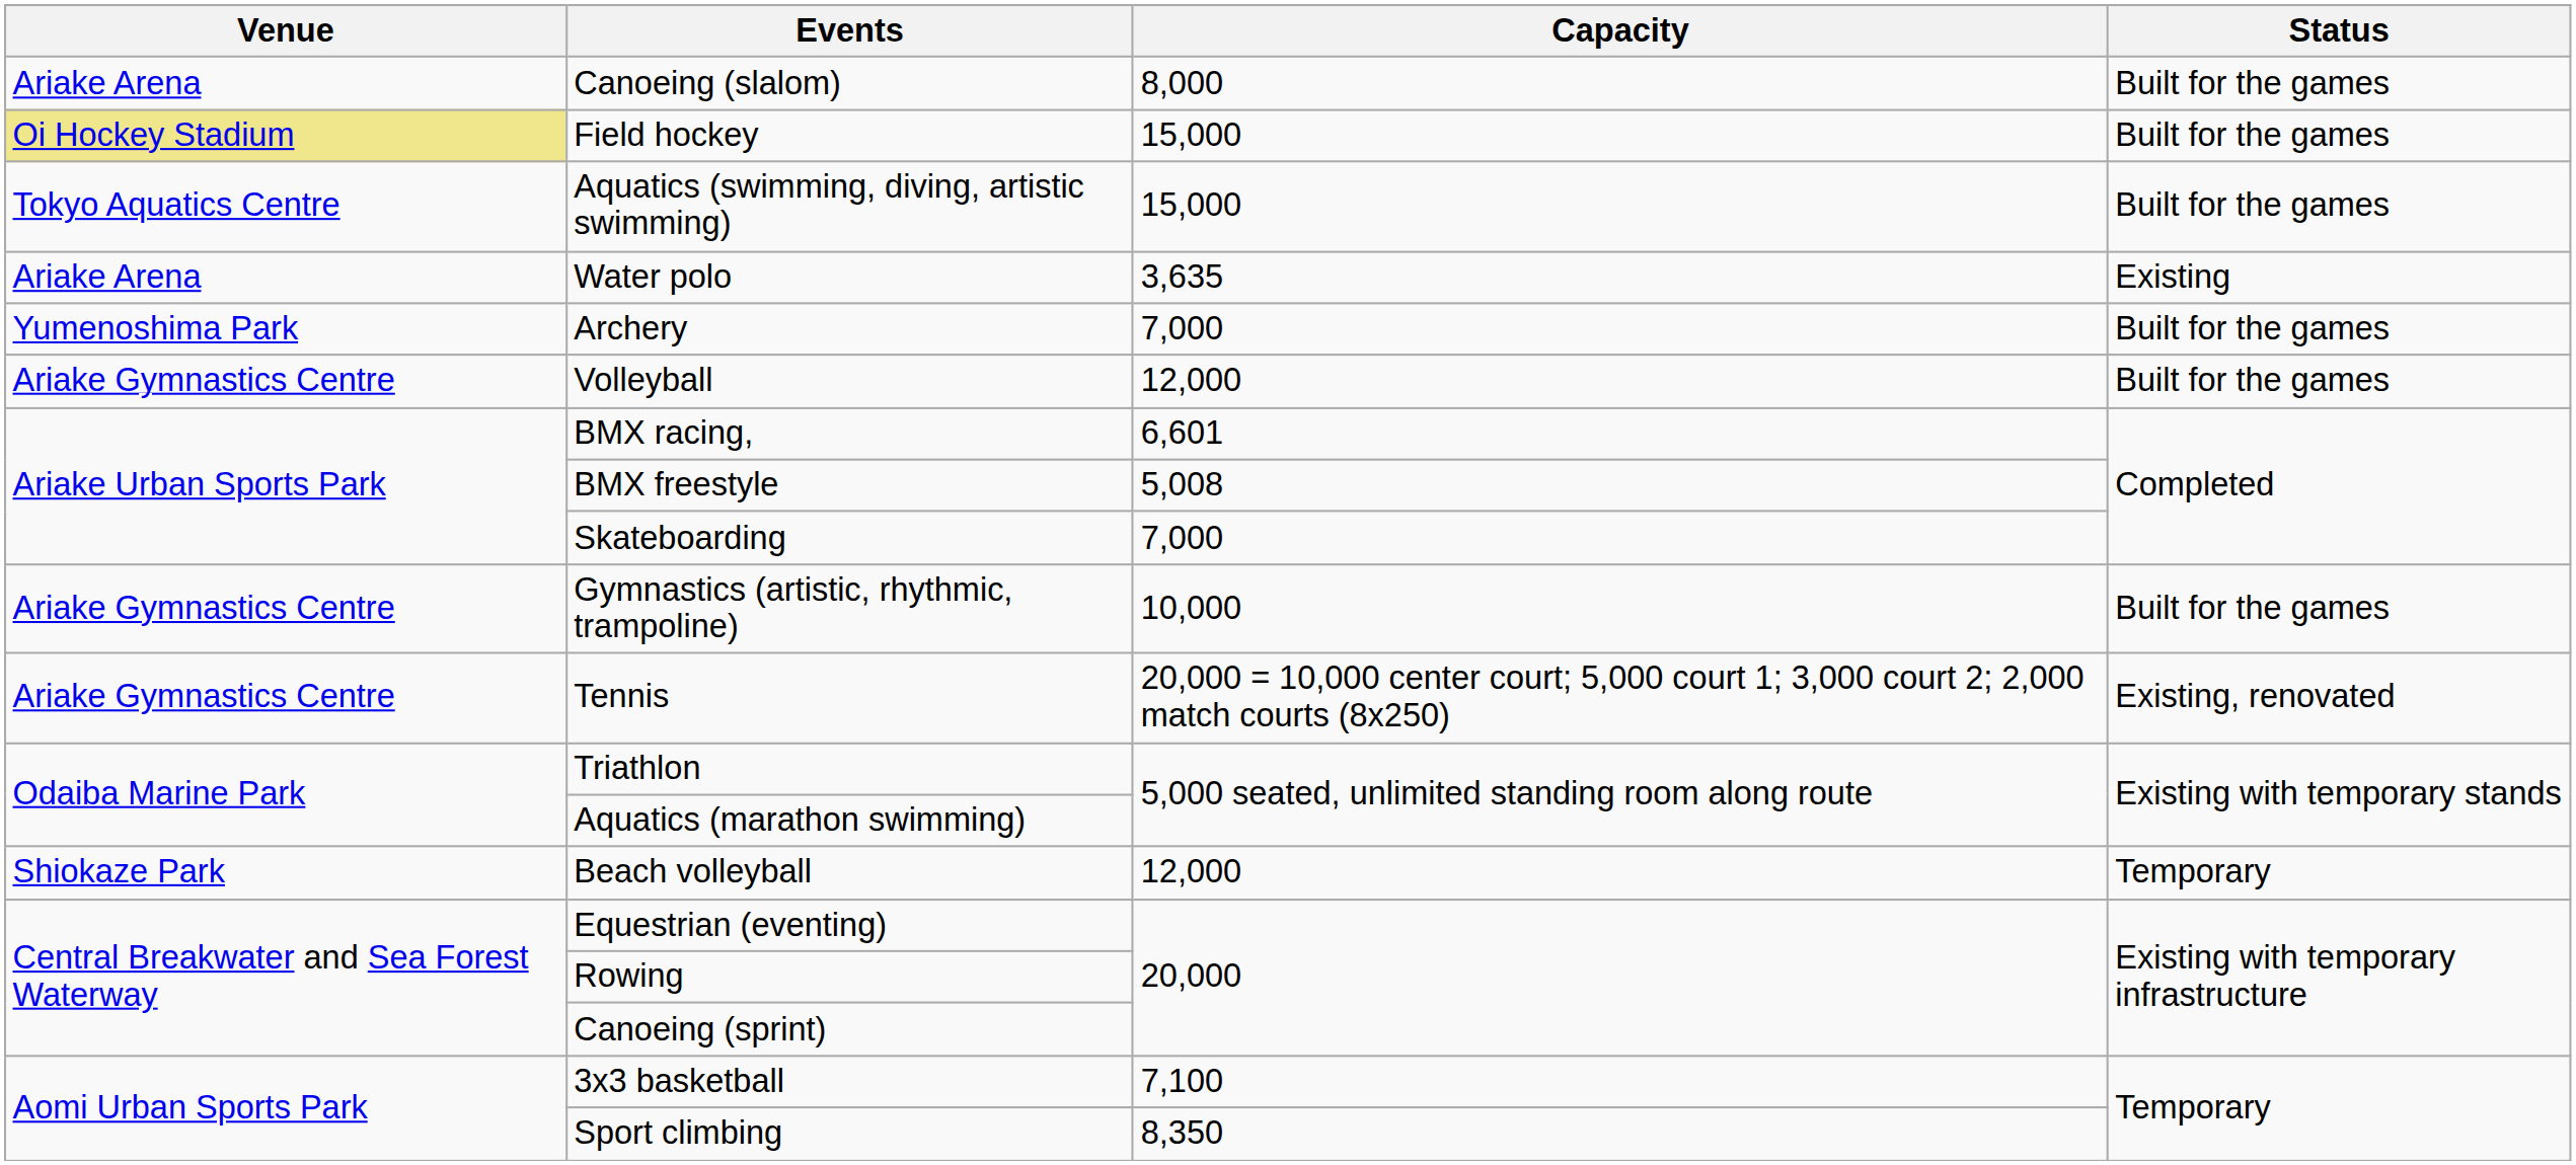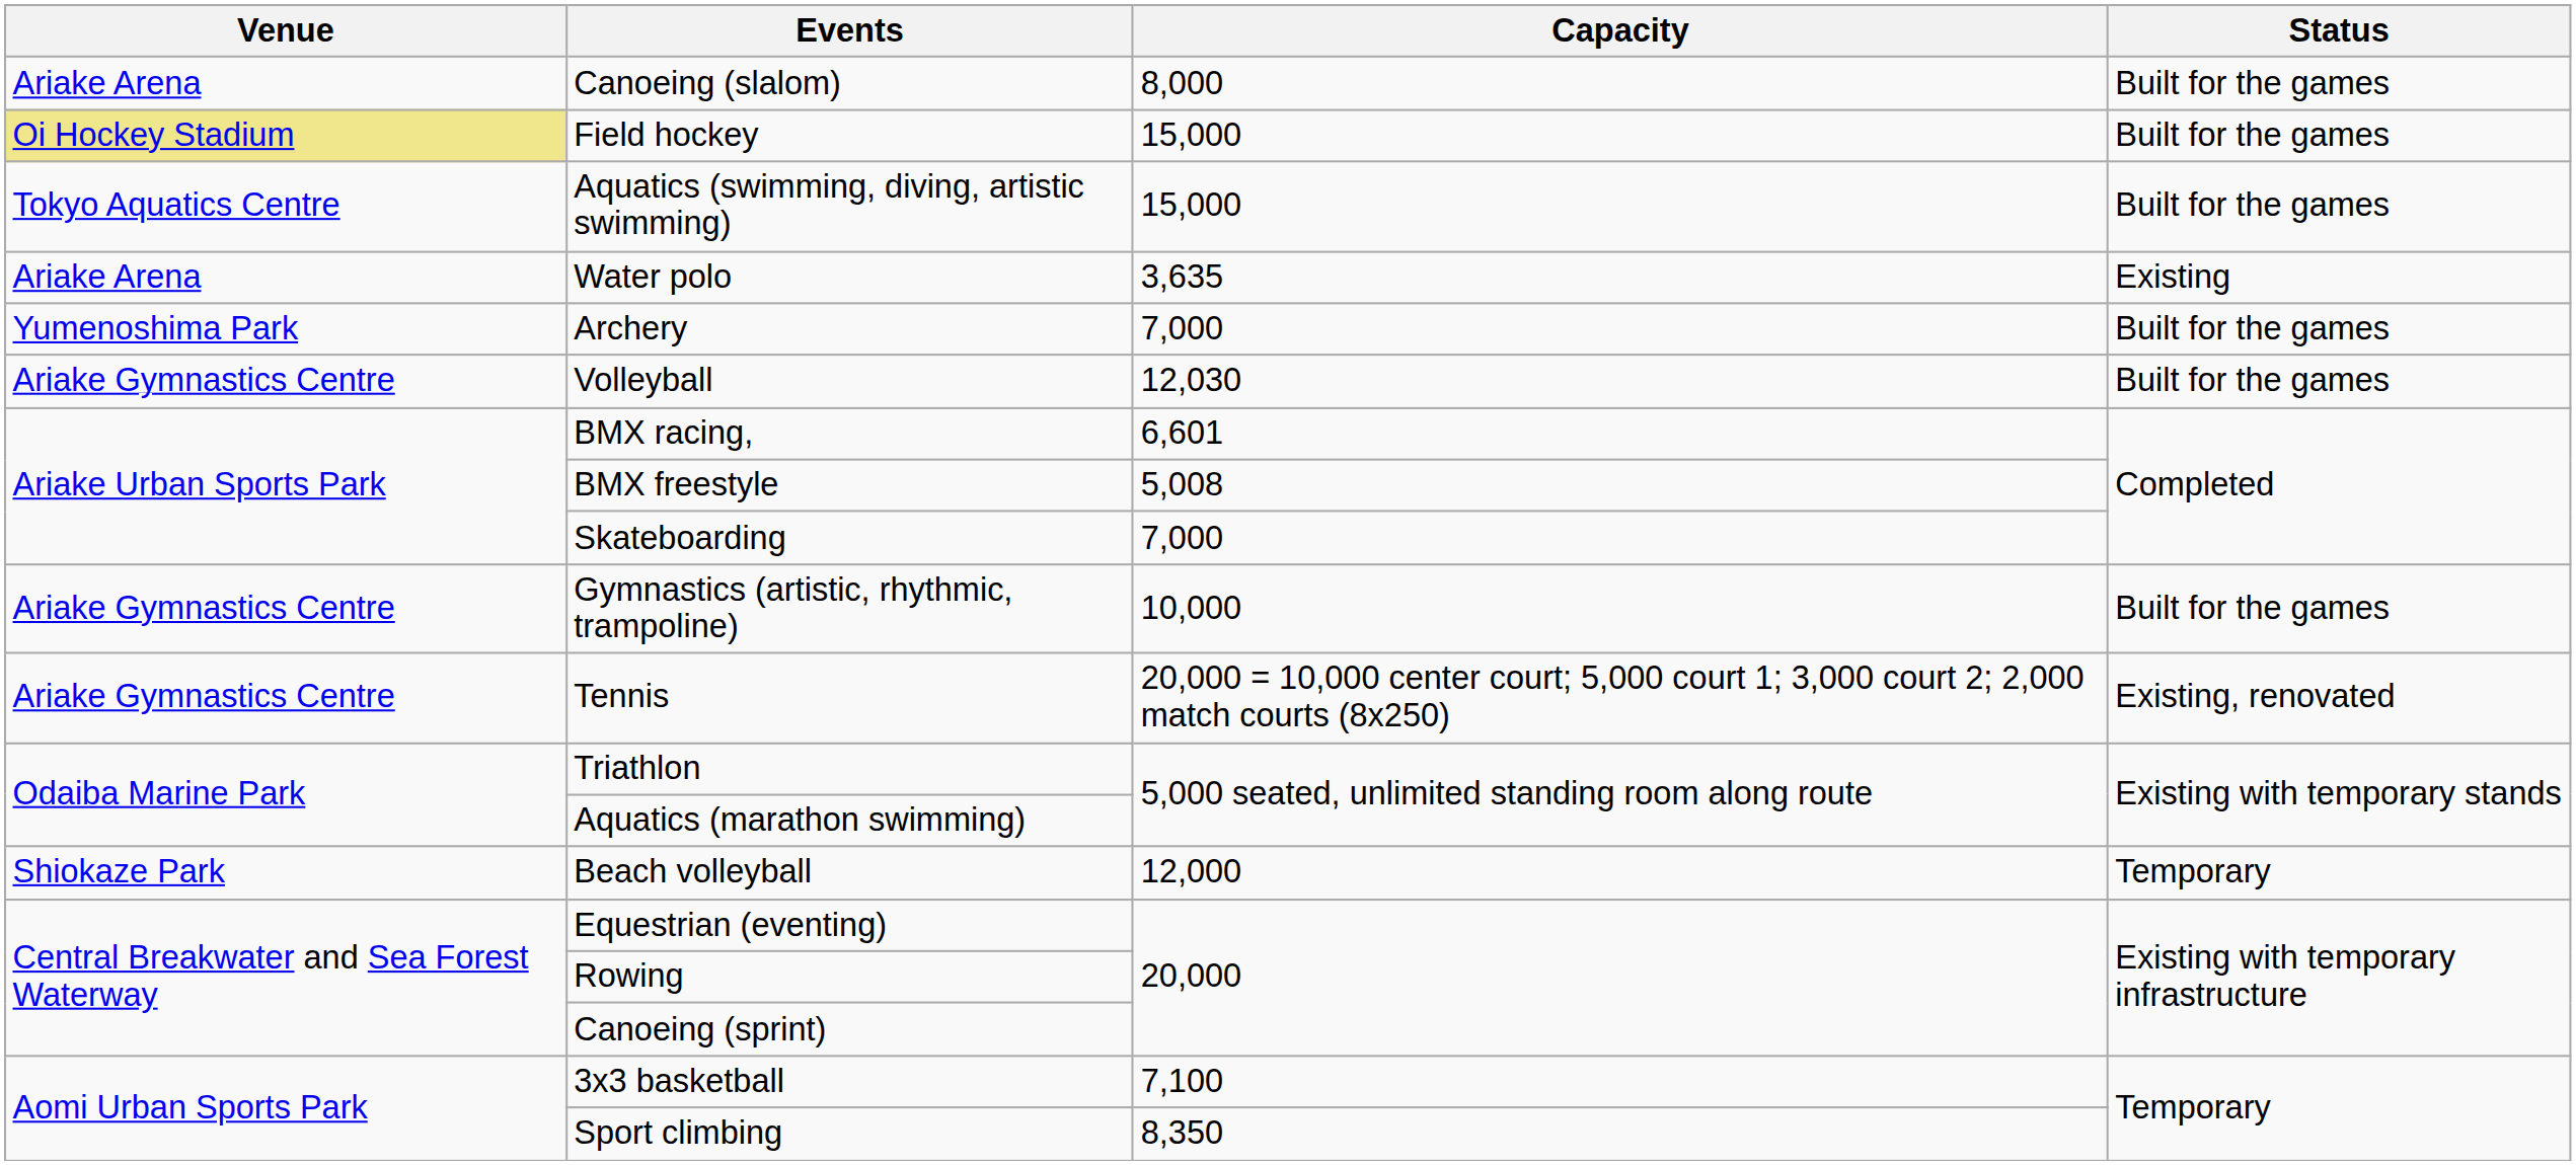Volleyball | Capacity: 12,000 -> 12,030
